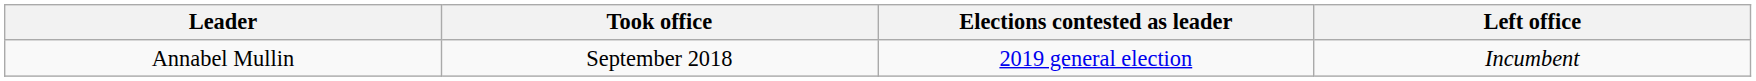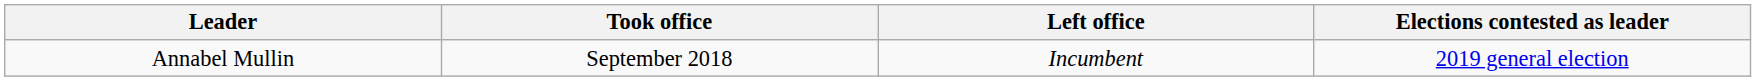columns swapped: Left office <-> Elections contested as leader
